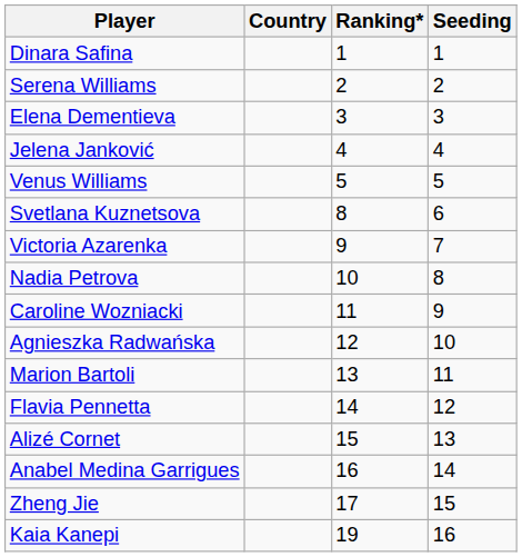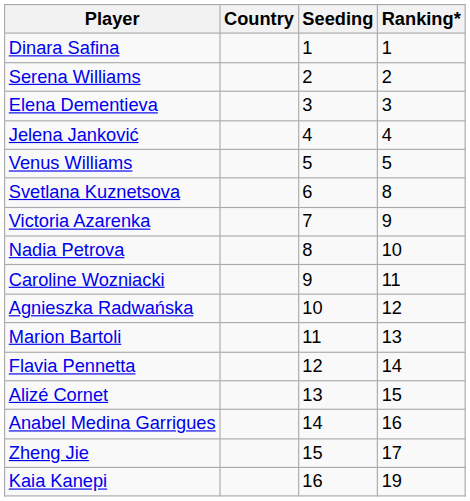columns swapped: Ranking* <-> Seeding
